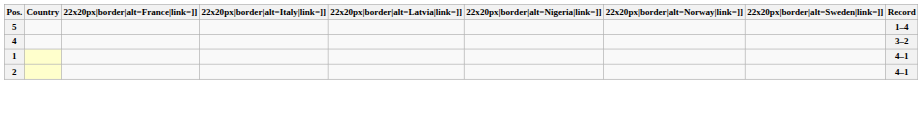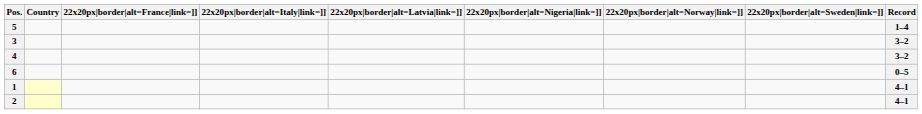+ row: 3 | 3–2
+ row: 6 | 0–5
